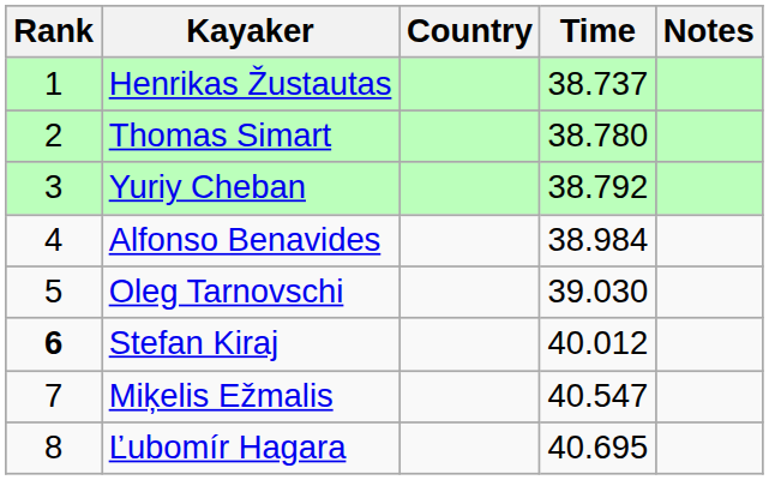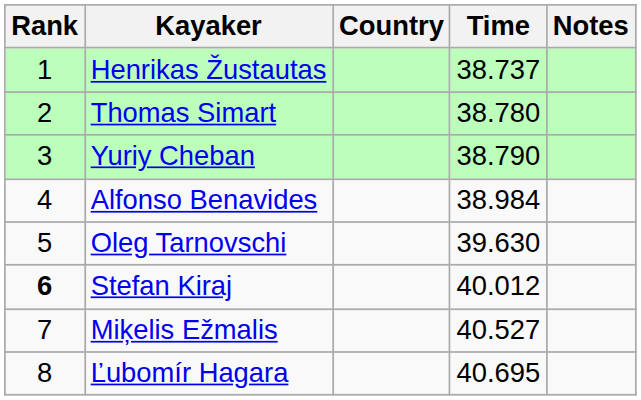Yuriy Cheban | Time: 38.792 -> 38.790
Oleg Tarnovschi | Time: 39.030 -> 39.630
Miķelis Ežmalis | Time: 40.547 -> 40.527
